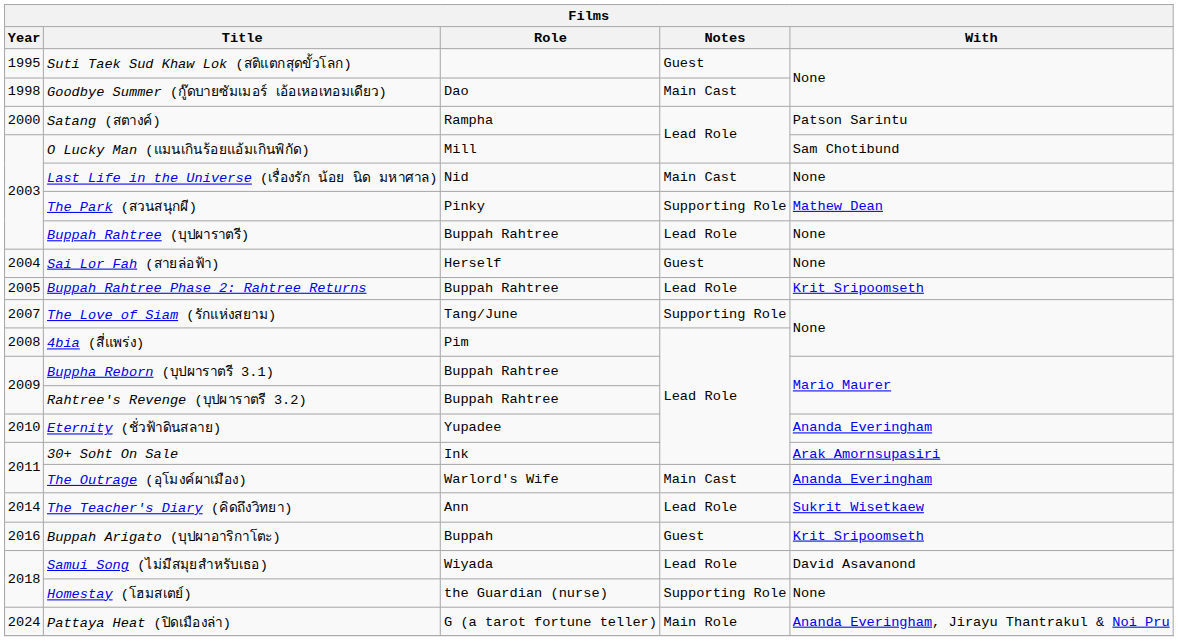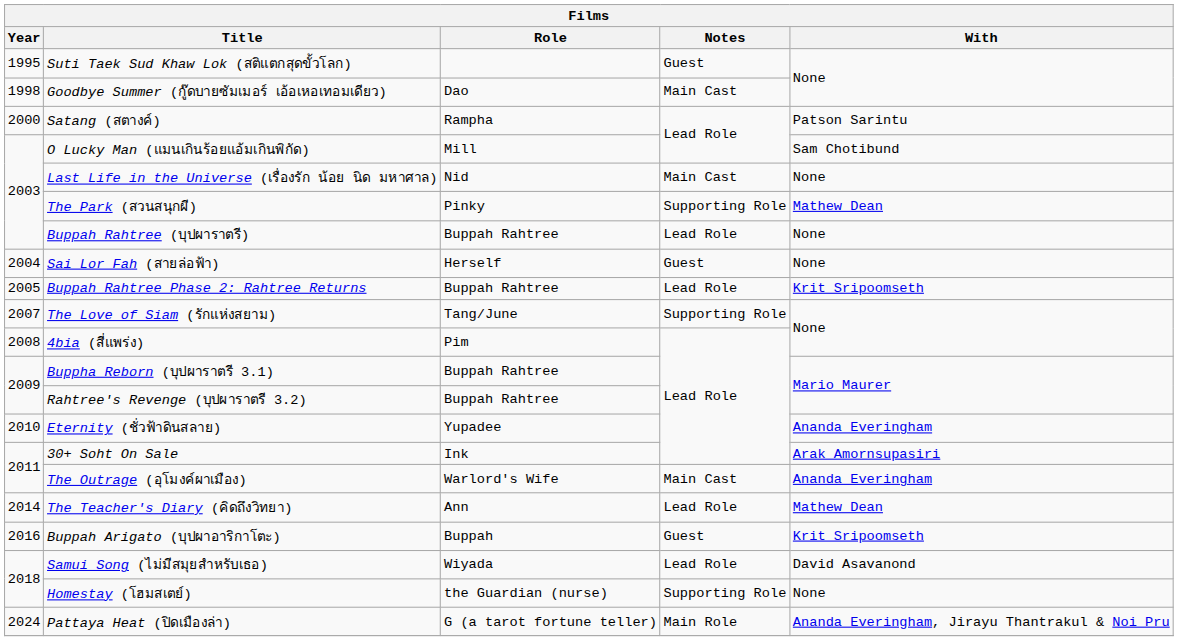The Teacher's Diary (คิดถึงวิทยา) | With: Sukrit Wisetkaew -> Mathew Dean
